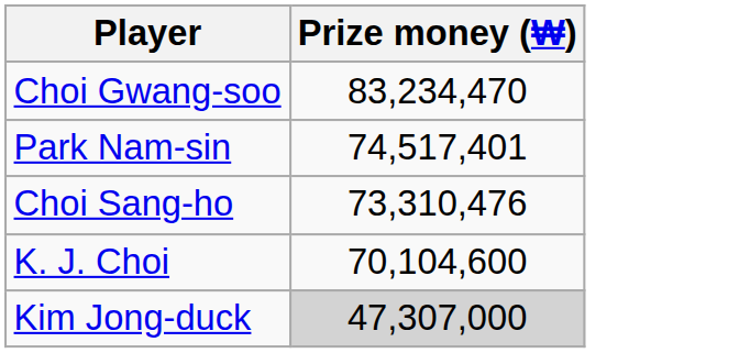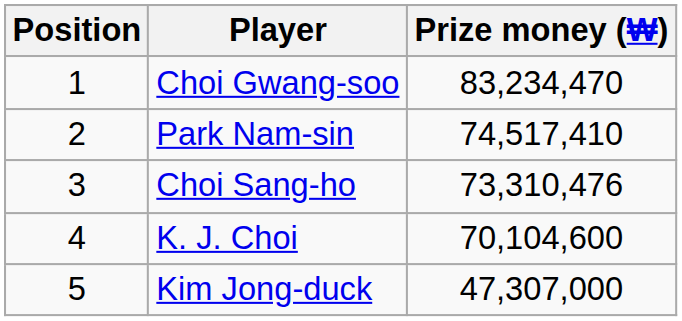+ column: Position | 1 | 2 | 3 | 4 | 5
Park Nam-sin | Prize money (₩): 74,517,401 -> 74,517,410
Kim Jong-duck | Prize money (₩): lightgrey background -> no background
